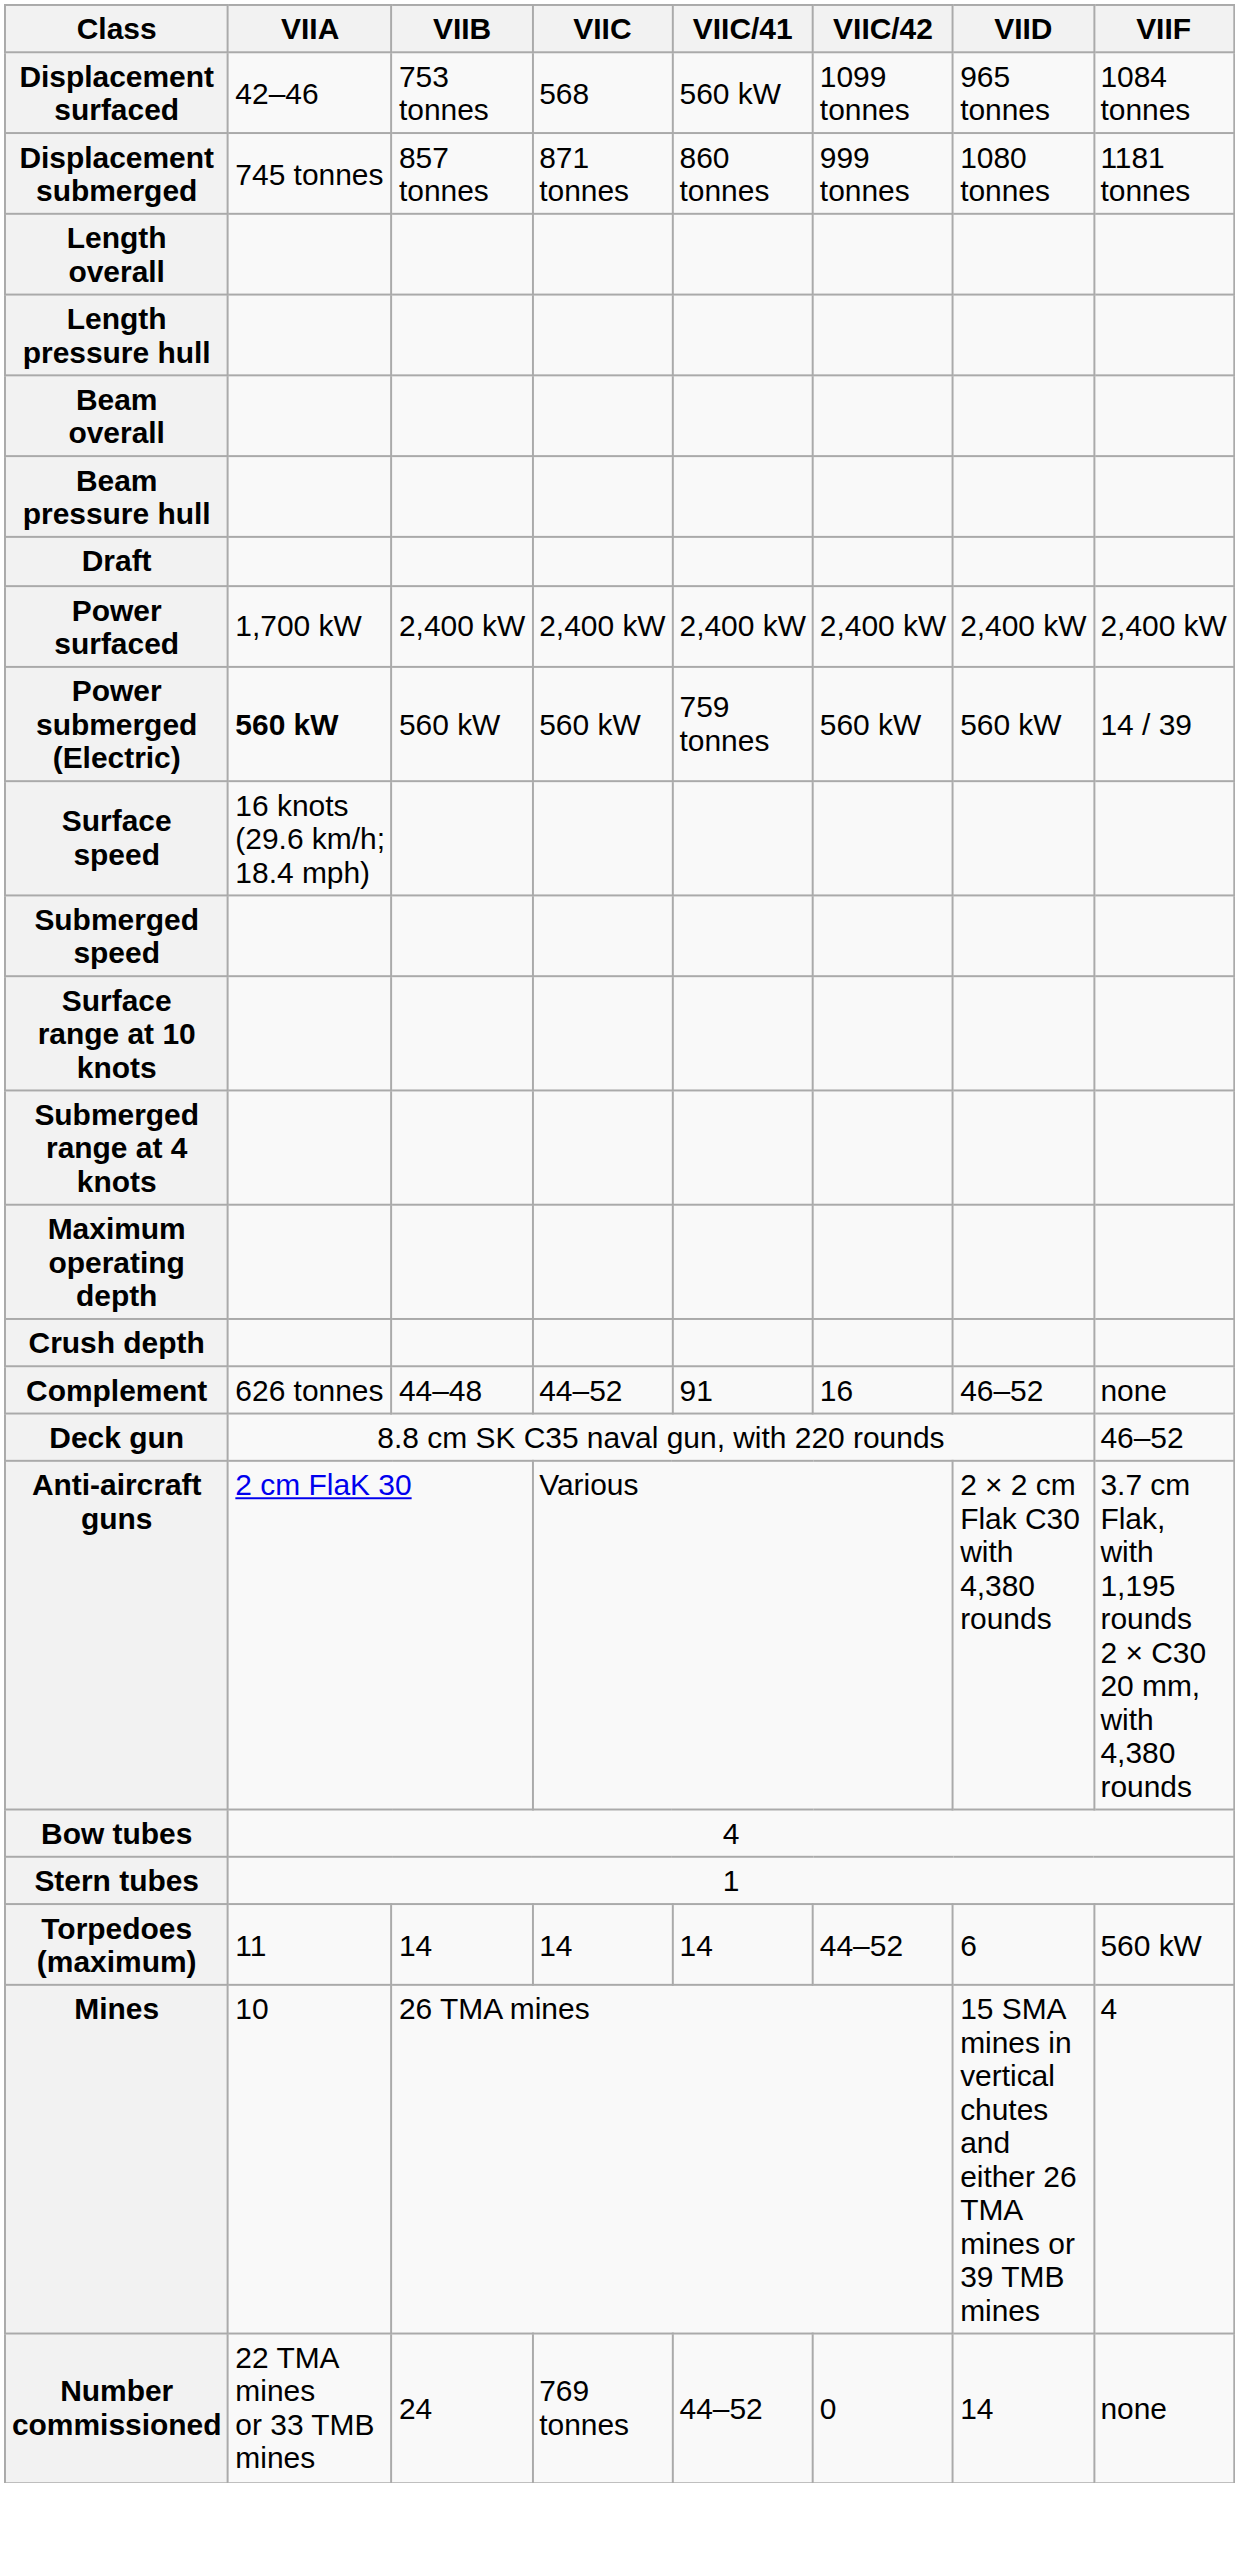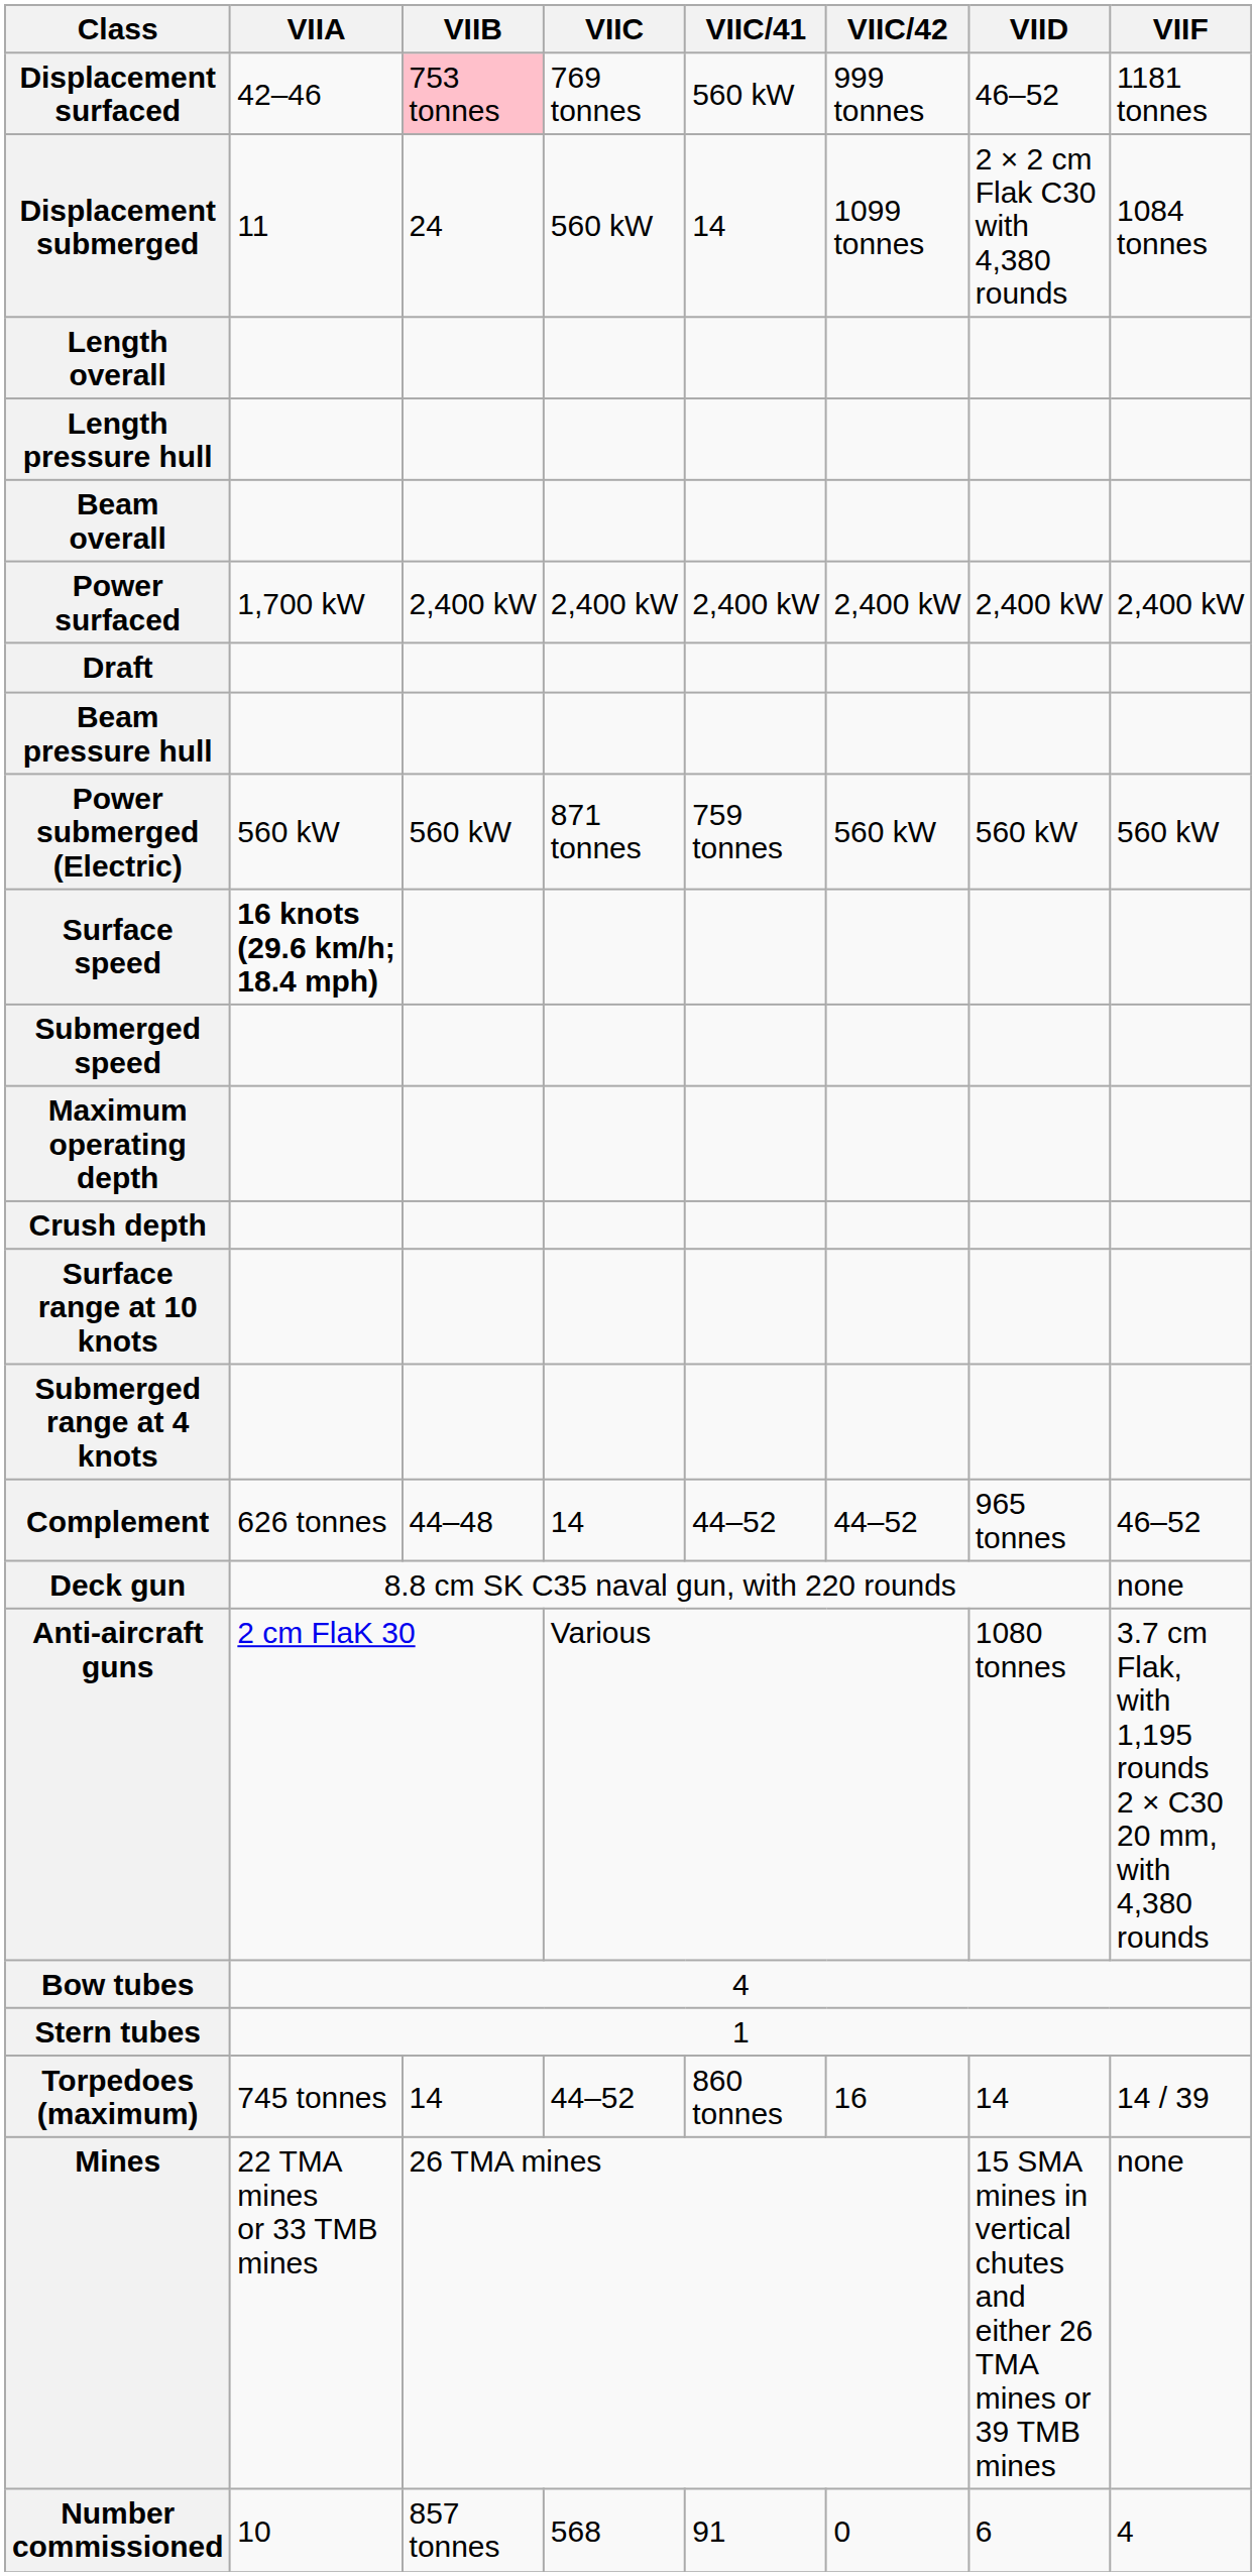Displacement surfaced | VIIB: no background -> pink background
Displacement surfaced | VIIC: 568 -> 769 tonnes
Displacement surfaced | VIIC/42: 1099 tonnes -> 999 tonnes
Displacement surfaced | VIID: 965 tonnes -> 46–52
Displacement surfaced | VIIF: 1084 tonnes -> 1181 tonnes
Displacement submerged | VIIA: 745 tonnes -> 11
Displacement submerged | VIIB: 857 tonnes -> 24
Displacement submerged | VIIC: 871 tonnes -> 560 kW
Displacement submerged | VIIC/41: 860 tonnes -> 14
Displacement submerged | VIIC/42: 999 tonnes -> 1099 tonnes
Displacement submerged | VIID: 1080 tonnes -> 2 × 2 cm Flak C30 with 4,380 rounds
Displacement submerged | VIIF: 1181 tonnes -> 1084 tonnes
rows swapped: Beam pressure hull <-> Power surfaced
Power submerged (Electric) | VIIA: bold -> normal
Power submerged (Electric) | VIIC: 560 kW -> 871 tonnes
Power submerged (Electric) | VIIF: 14 / 39 -> 560 kW
Surface speed | VIIA: normal -> bold
rows swapped: Surface range at 10 knots <-> Maximum operating depth
rows swapped: Submerged range at 4 knots <-> Crush depth
Complement | VIIC: 44–52 -> 14
Complement | VIIC/41: 91 -> 44–52
Complement | VIIC/42: 16 -> 44–52
Complement | VIID: 46–52 -> 965 tonnes
Complement | VIIF: none -> 46–52
Deck gun | VIIF: 46–52 -> none
Anti-aircraft guns | VIID: 2 × 2 cm Flak C30 with 4,380 rounds -> 1080 tonnes
Torpedoes (maximum) | VIIA: 11 -> 745 tonnes
Torpedoes (maximum) | VIIC: 14 -> 44–52
Torpedoes (maximum) | VIIC/41: 14 -> 860 tonnes
Torpedoes (maximum) | VIIC/42: 44–52 -> 16
Torpedoes (maximum) | VIID: 6 -> 14
Torpedoes (maximum) | VIIF: 560 kW -> 14 / 39
Mines | VIIA: 10 -> 22 TMA mines or 33 TMB mines
Mines | VIIF: 4 -> none
Number commissioned | VIIA: 22 TMA mines or 33 TMB mines -> 10
Number commissioned | VIIB: 24 -> 857 tonnes
Number commissioned | VIIC: 769 tonnes -> 568
Number commissioned | VIIC/41: 44–52 -> 91
Number commissioned | VIID: 14 -> 6
Number commissioned | VIIF: none -> 4
